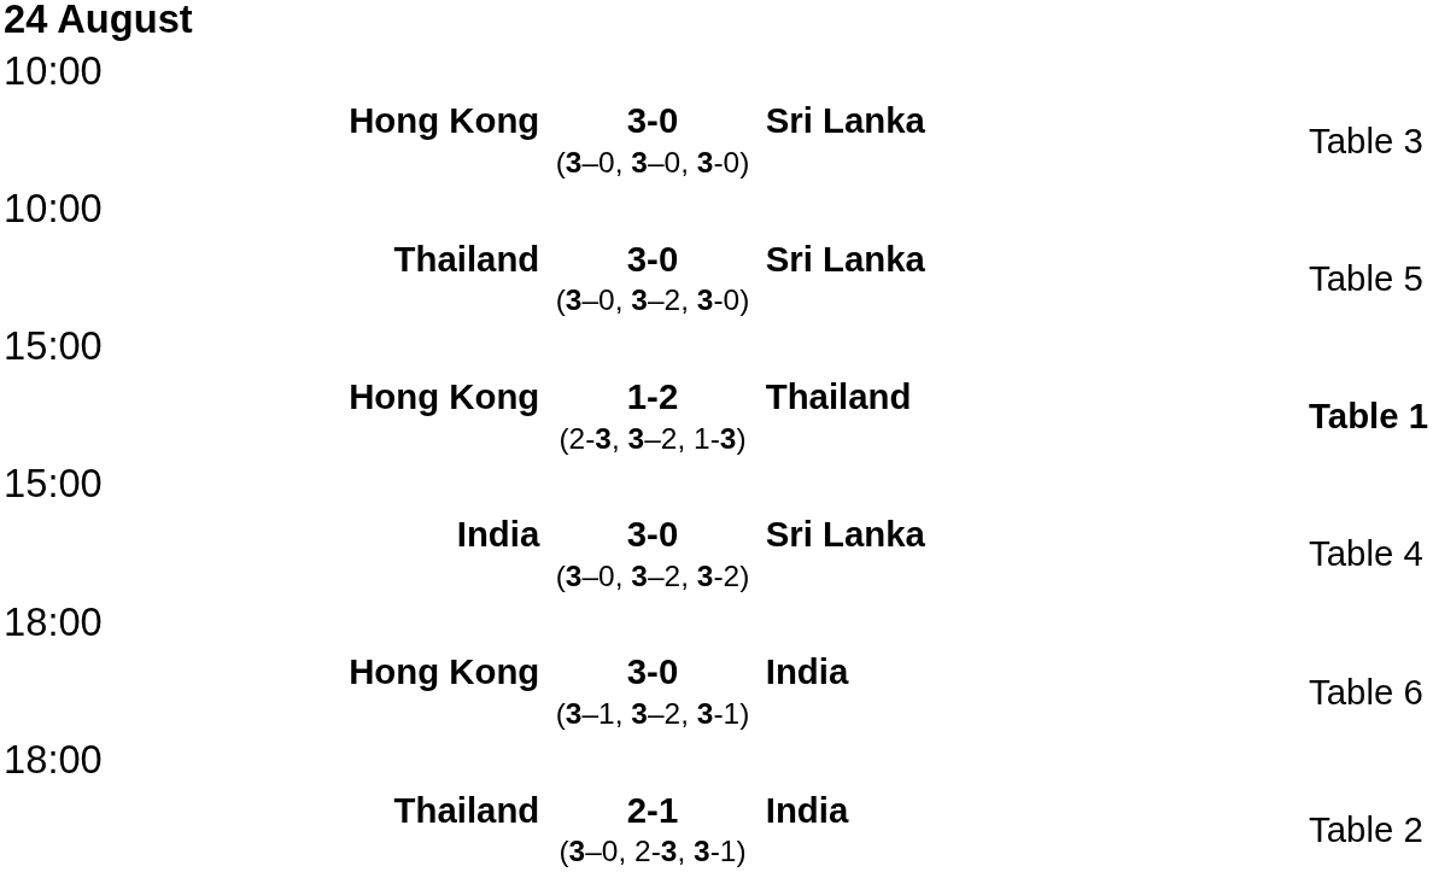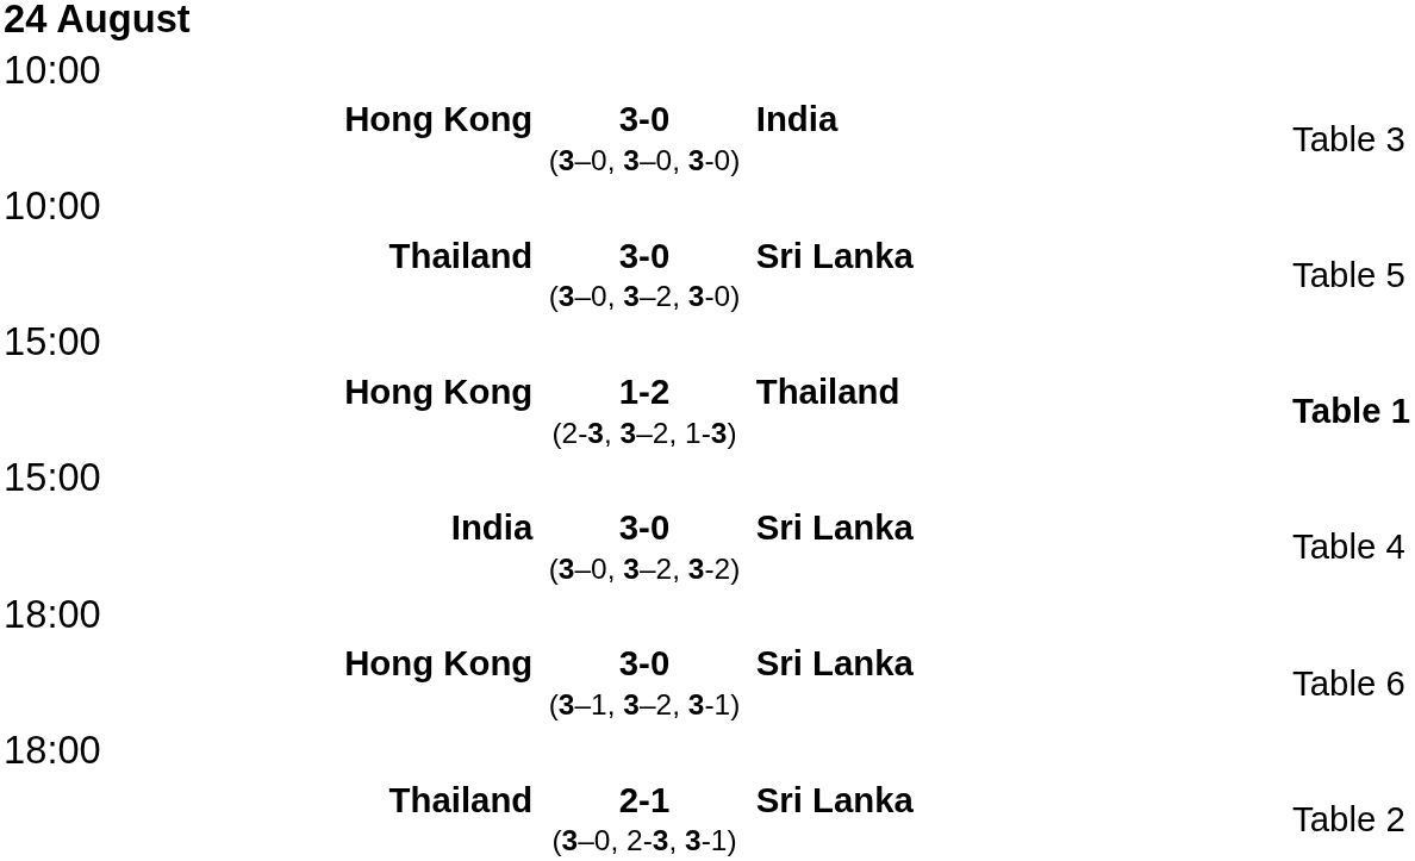Hong Kong / 3-0 (3–0, 3–0, 3-0) | column 3: Sri Lanka -> India
Hong Kong / 3-0 (3–1, 3–2, 3-1) | column 3: India -> Sri Lanka
Thailand / 2-1 (3–0, 2-3, 3-1) | column 3: India -> Sri Lanka
